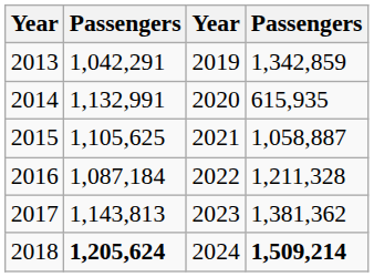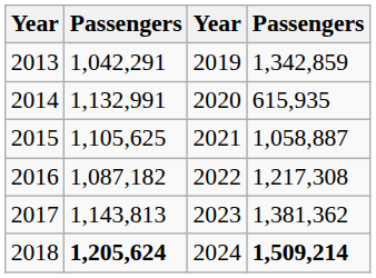2016 | column 2: 1,087,184 -> 1,087,182
2016 | column 4: 1,211,328 -> 1,217,308
